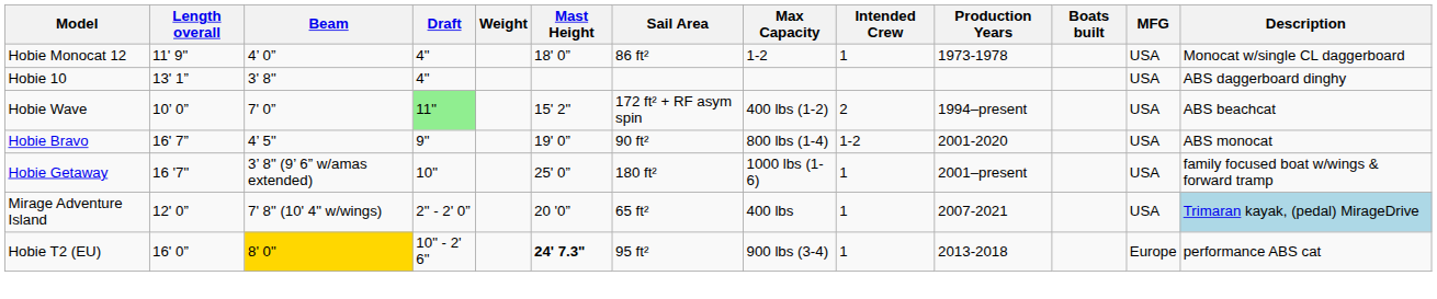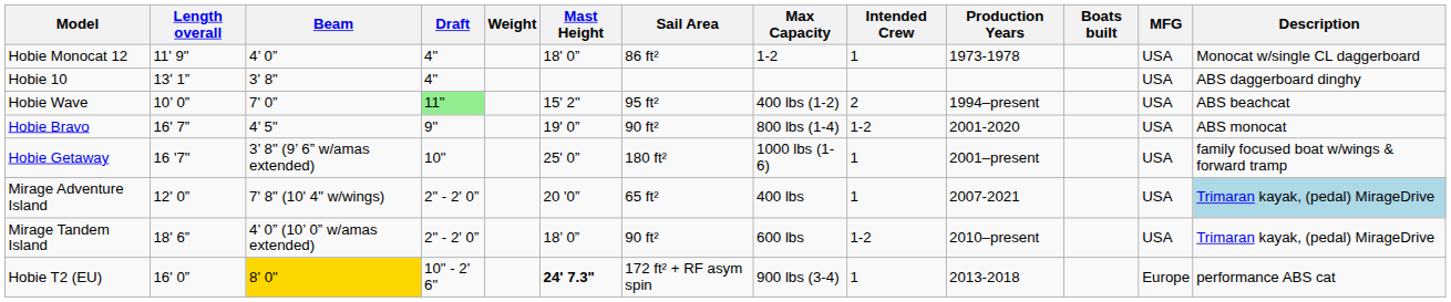Hobie Wave | Sail Area: 172 ft² + RF asym spin -> 95 ft²
+ row: Mirage Tandem Island | 18' 6” | 4’ 0” (10’ 0” w/amas extended) | 2" - 2' 0” | 18’ 0” | 90 ft² | 600 lbs | 1-2 | 2010–present | USA | Trimaran kayak, (pedal) MirageDrive
Hobie T2 (EU) | Sail Area: 95 ft² -> 172 ft² + RF asym spin
